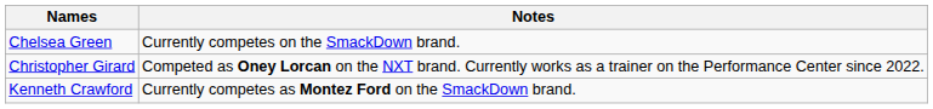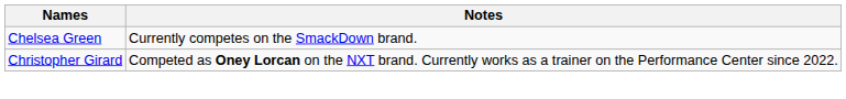- row: Kenneth Crawford | Currently competes as Montez Ford on the SmackDown brand.
